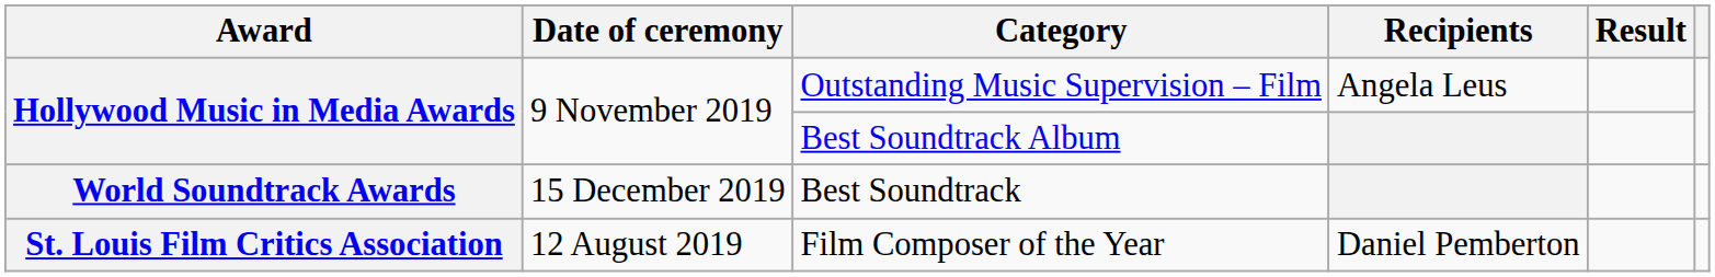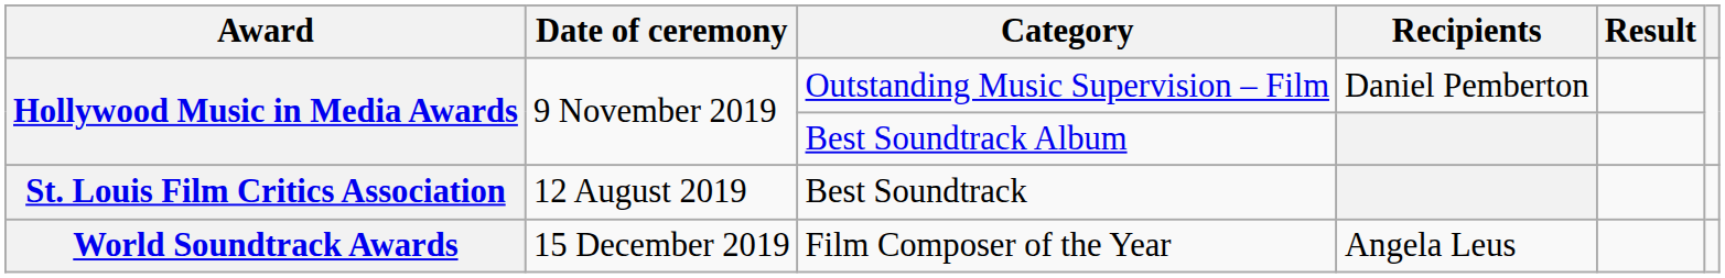Outstanding Music Supervision – Film | Recipients: Angela Leus -> Daniel Pemberton
Best Soundtrack | Award: World Soundtrack Awards -> St. Louis Film Critics Association
Best Soundtrack | Date of ceremony: 15 December 2019 -> 12 August 2019
Film Composer of the Year | Award: St. Louis Film Critics Association -> World Soundtrack Awards
Film Composer of the Year | Date of ceremony: 12 August 2019 -> 15 December 2019
Film Composer of the Year | Recipients: Daniel Pemberton -> Angela Leus
